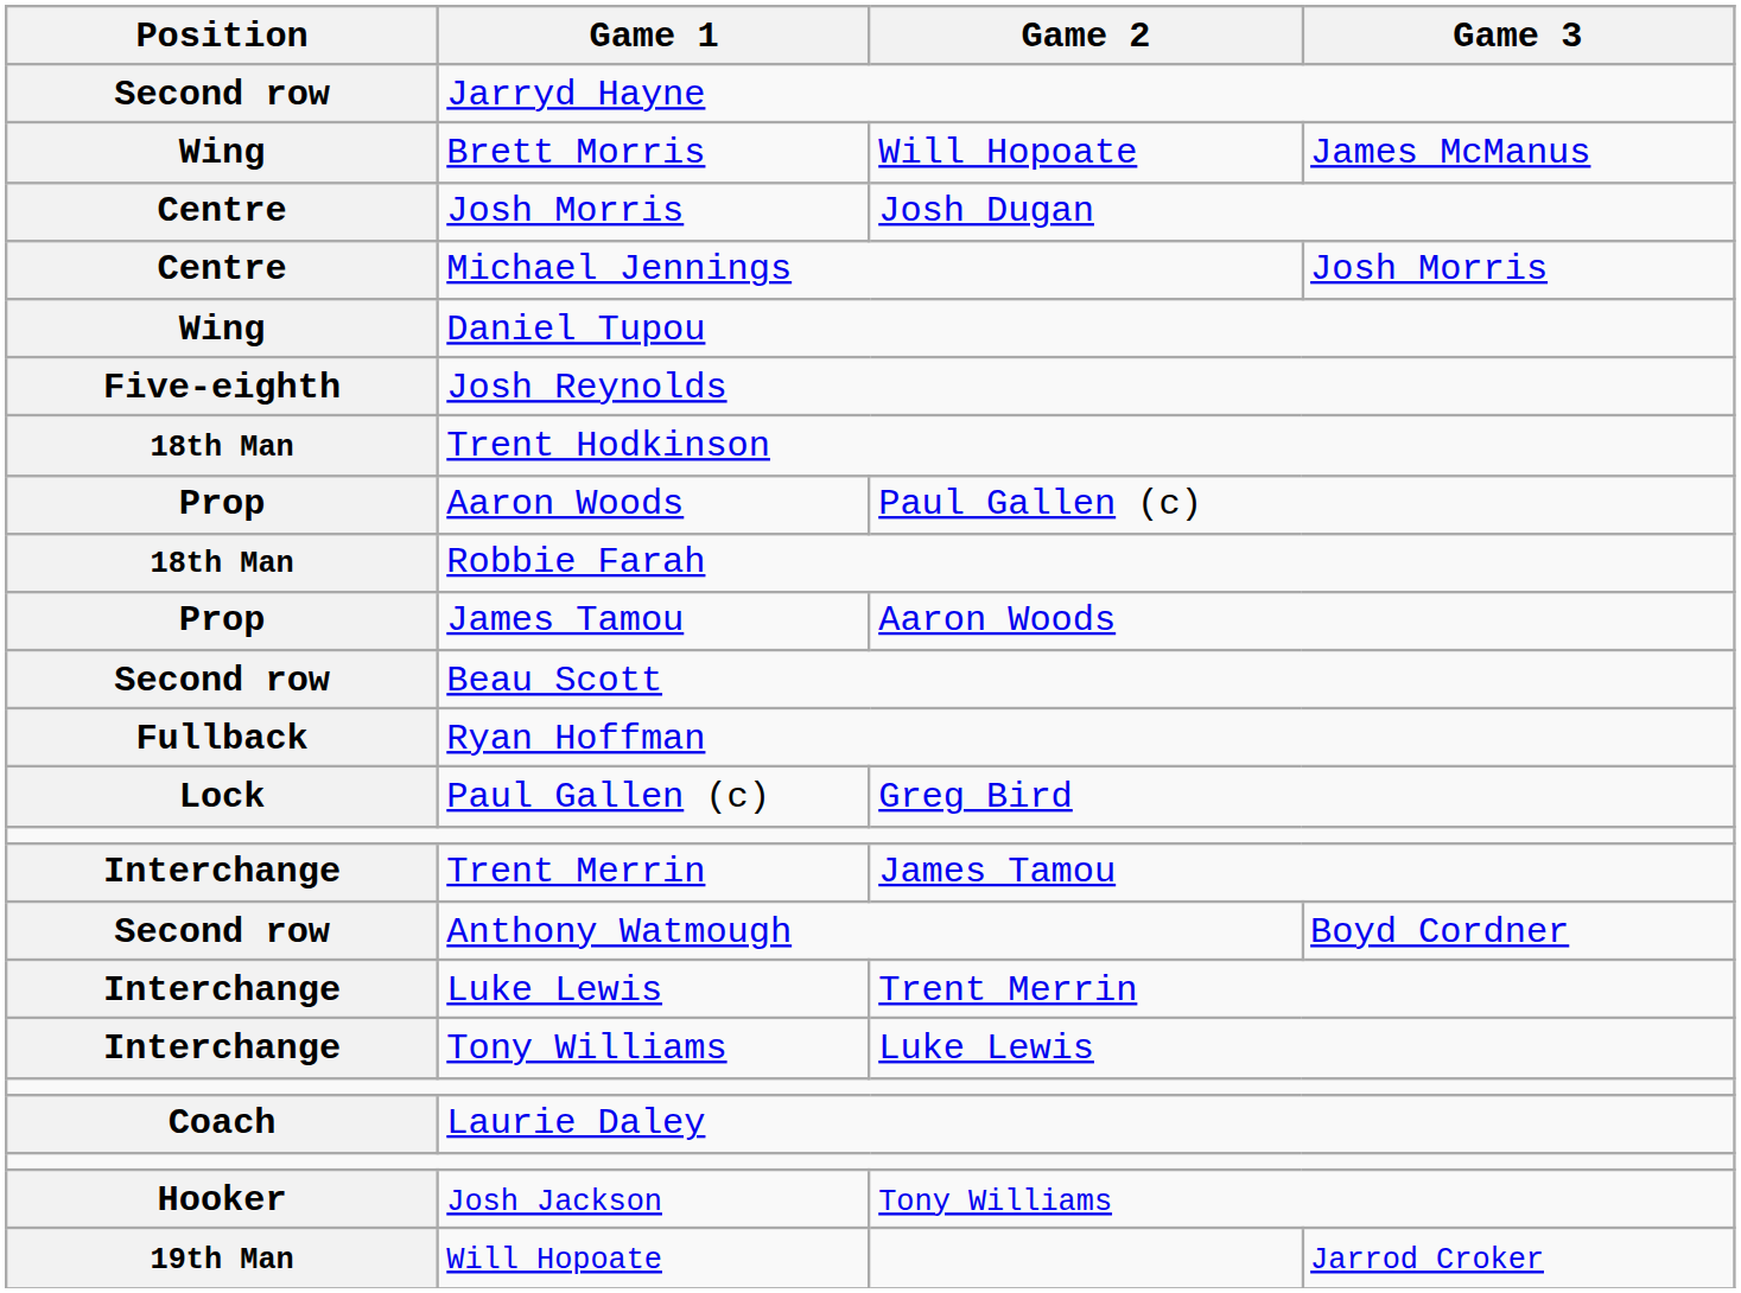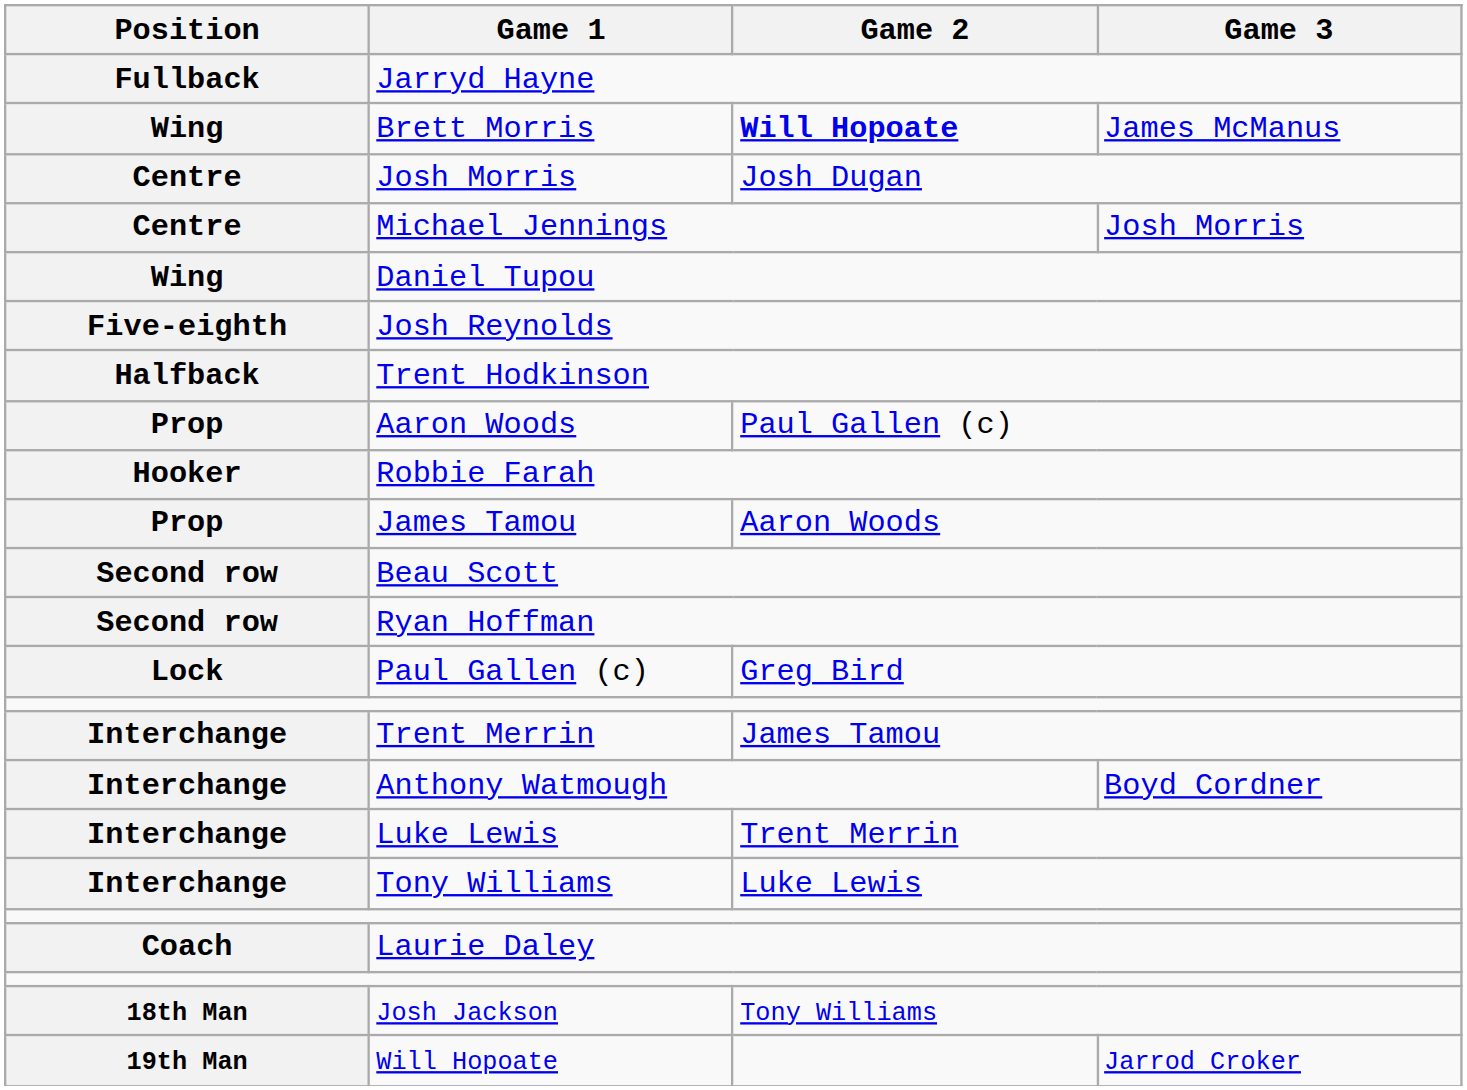Jarryd Hayne | Position: Second row -> Fullback
Brett Morris | Game 2: normal -> bold
Trent Hodkinson | Position: 18th Man -> Halfback
Robbie Farah | Position: 18th Man -> Hooker
Ryan Hoffman | Position: Fullback -> Second row
Anthony Watmough | Position: Second row -> Interchange
Josh Jackson | Position: Hooker -> 18th Man
